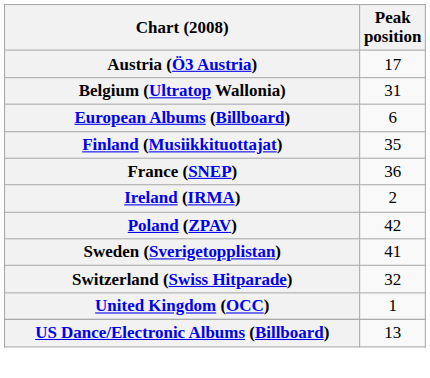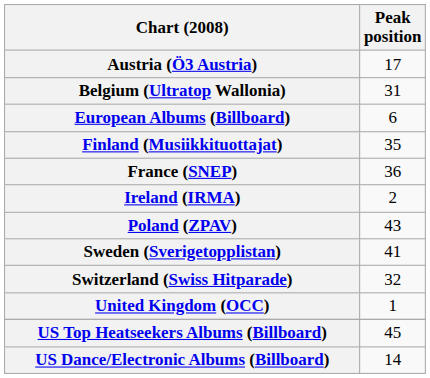Poland (ZPAV) | Peak position: 42 -> 43
+ row: US Top Heatseekers Albums (Billboard) | 45
US Dance/Electronic Albums (Billboard) | Peak position: 13 -> 14
